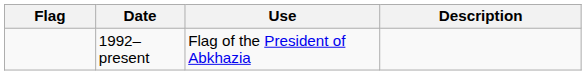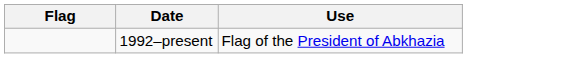- column: Description
